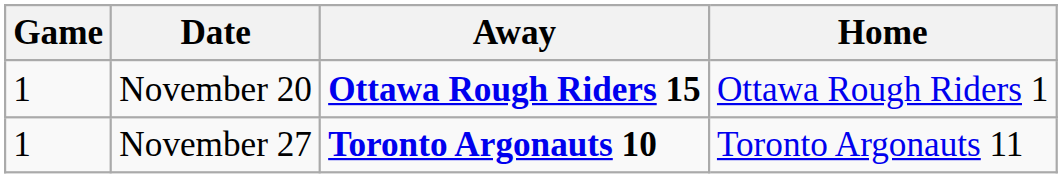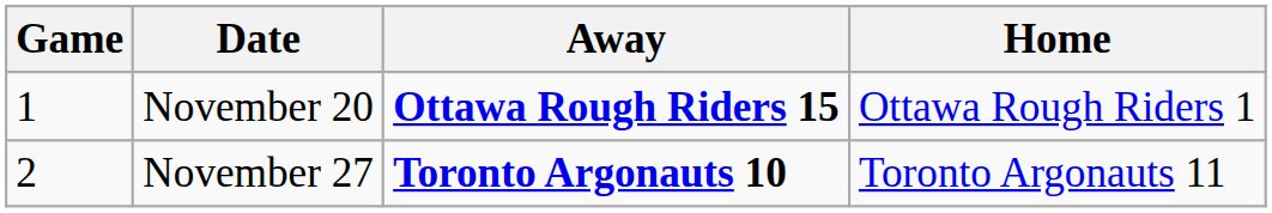November 27 | Game: 1 -> 2
